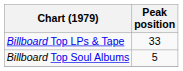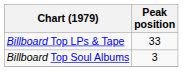Billboard Top Soul Albums | Peak position: 5 -> 3
